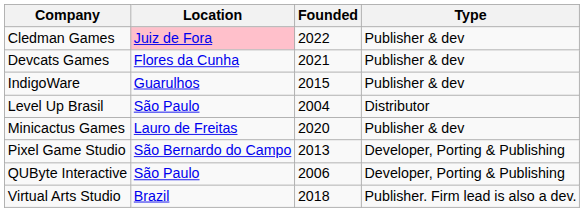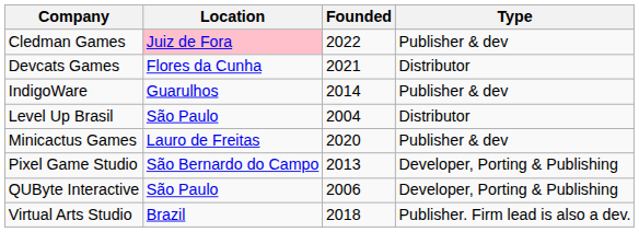Devcats Games | Type: Publisher & dev -> Distributor
IndigoWare | Founded: 2015 -> 2014
